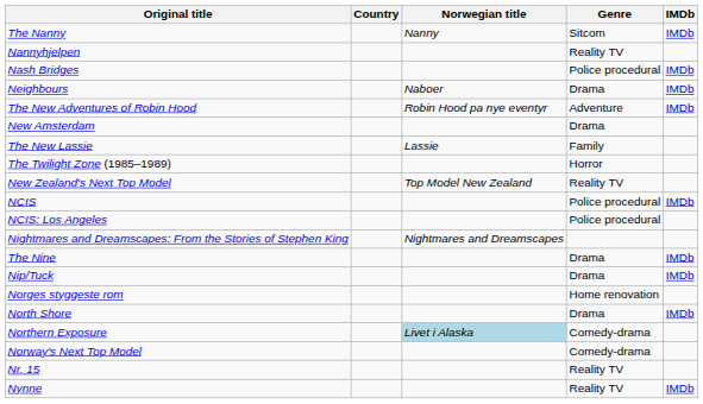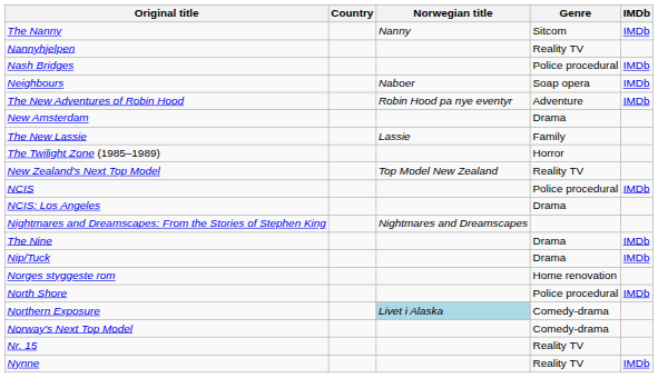Neighbours | Genre: Drama -> Soap opera
NCIS: Los Angeles | Genre: Police procedural -> Drama
North Shore | Genre: Drama -> Police procedural
